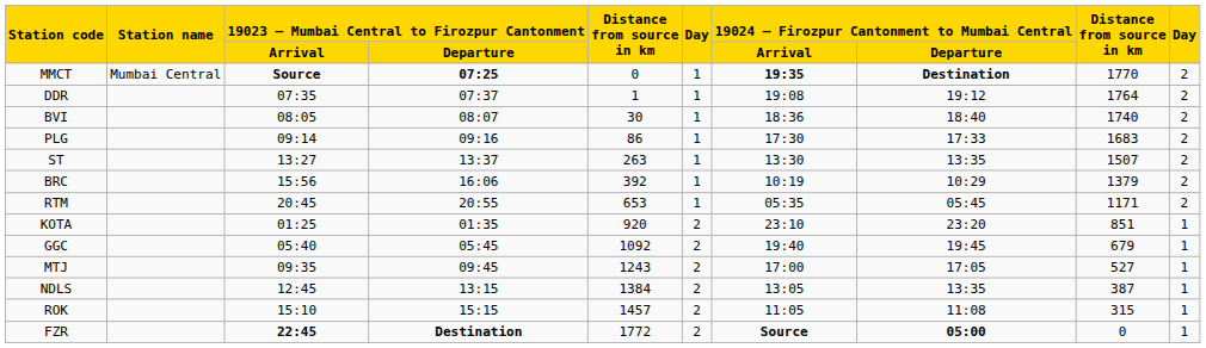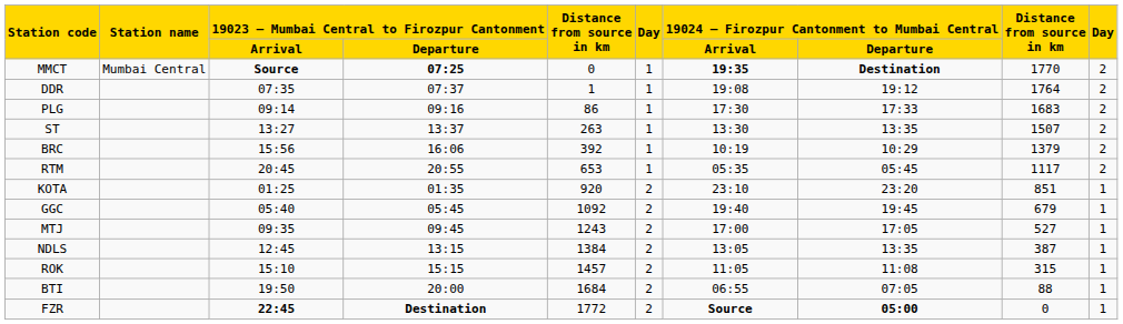- row: BVI | 08:05 | 08:07 | 30 | 1 | 18:36 | 18:40 | 1740 | 2
RTM | column 9: 1171 -> 1117
+ row: BTI | 19:50 | 20:00 | 1684 | 2 | 06:55 | 07:05 | 88 | 1
